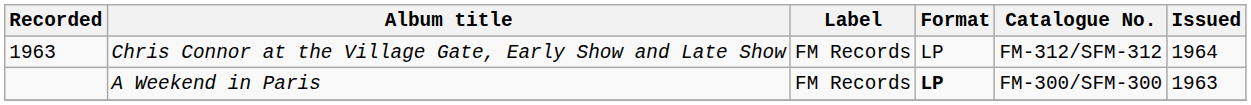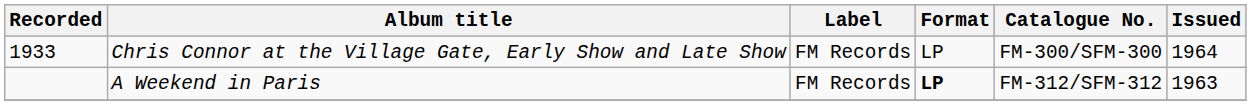Chris Connor at the Village Gate, Early Show and Late Show | Recorded: 1963 -> 1933
Chris Connor at the Village Gate, Early Show and Late Show | Catalogue No.: FM-312/SFM-312 -> FM-300/SFM-300
A Weekend in Paris | Catalogue No.: FM-300/SFM-300 -> FM-312/SFM-312
